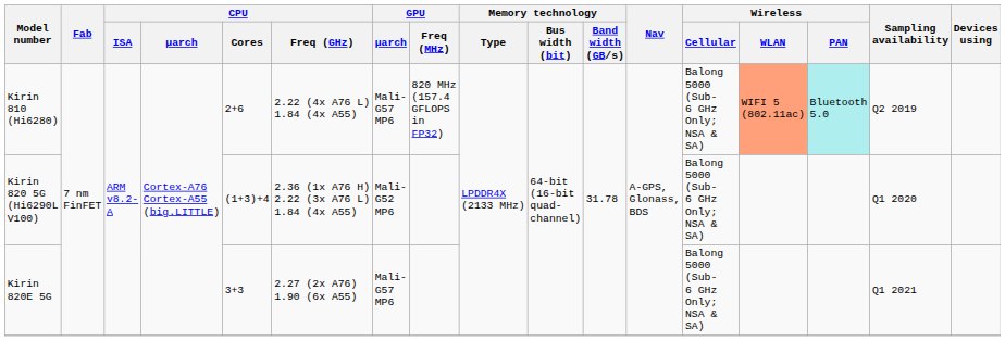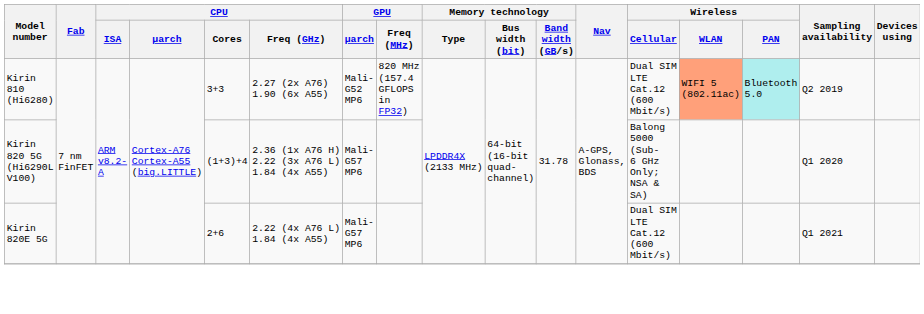Kirin 810 (Hi6280) | CPU / Cores: 2+6 -> 3+3
Kirin 810 (Hi6280) | CPU / Freq (GHz): 2.22 (4x A76 L) 1.84 (4x A55) -> 2.27 (2x A76) 1.90 (6x A55)
Kirin 810 (Hi6280) | GPU / μarch: Mali-G57 MP6 -> Mali-G52 MP6
Kirin 810 (Hi6280) | Wireless / Cellular: Balong 5000 (Sub-6 GHz Only; NSA & SA) -> Dual SIM LTE Cat.12 (600 Mbit/s)
Kirin 820 5G (Hi6290L V100) | GPU / μarch: Mali-G52 MP6 -> Mali-G57 MP6
Kirin 820E 5G | CPU / Cores: 3+3 -> 2+6
Kirin 820E 5G | CPU / Freq (GHz): 2.27 (2x A76) 1.90 (6x A55) -> 2.22 (4x A76 L) 1.84 (4x A55)
Kirin 820E 5G | Wireless / Cellular: Balong 5000 (Sub-6 GHz Only; NSA & SA) -> Dual SIM LTE Cat.12 (600 Mbit/s)
